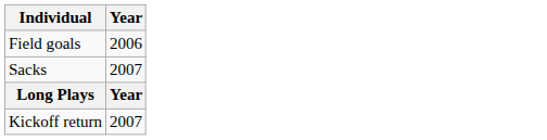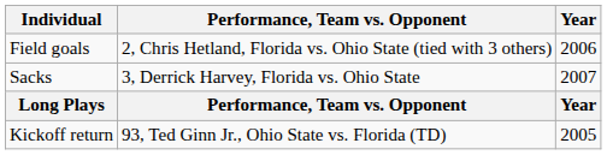+ column: Performance, Team vs. Opponent | 2, Chris Hetland, Florida vs. Ohio State (tied with 3 others) | 3, Derrick Harvey, Florida vs. Ohio State | Performance, Team vs. Opponent | 93, Ted Ginn Jr., Ohio State vs. Florida (TD)
Kickoff return | Year: 2007 -> 2005
